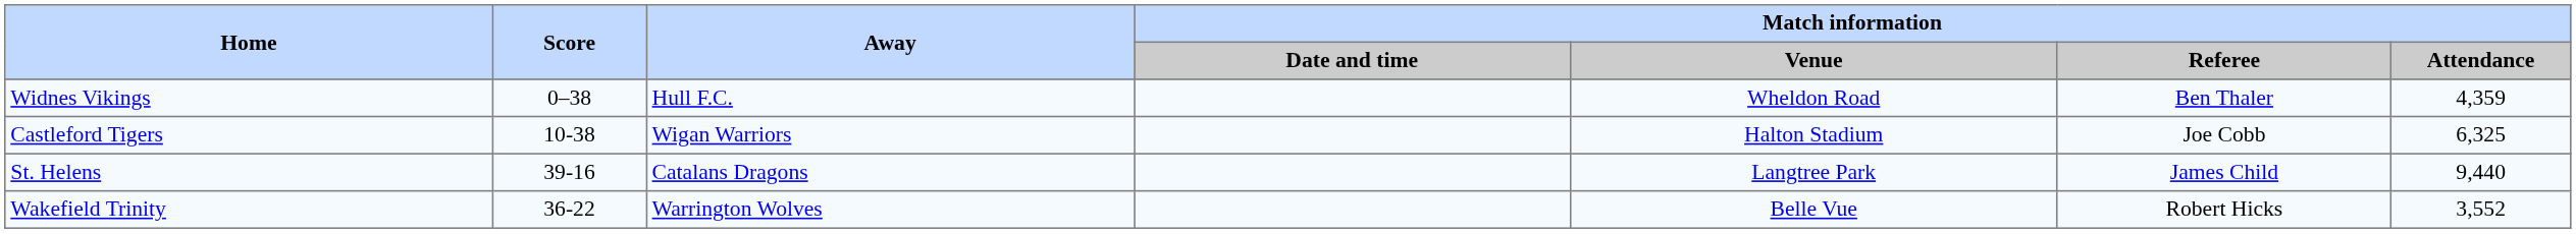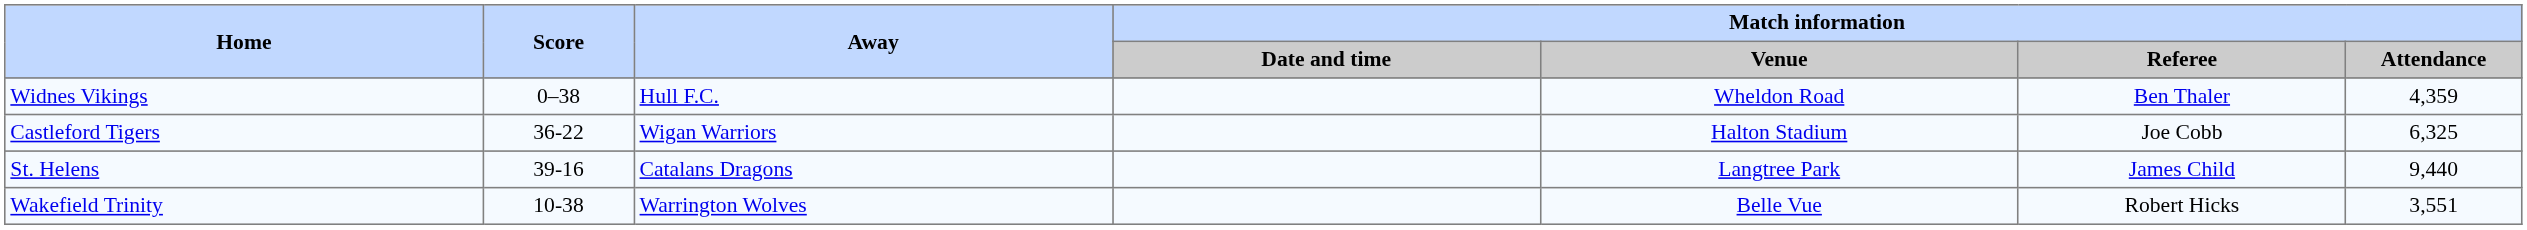Castleford Tigers | Score: 10-38 -> 36-22
Wakefield Trinity | Score: 36-22 -> 10-38
Wakefield Trinity | Match information / Attendance: 3,552 -> 3,551
